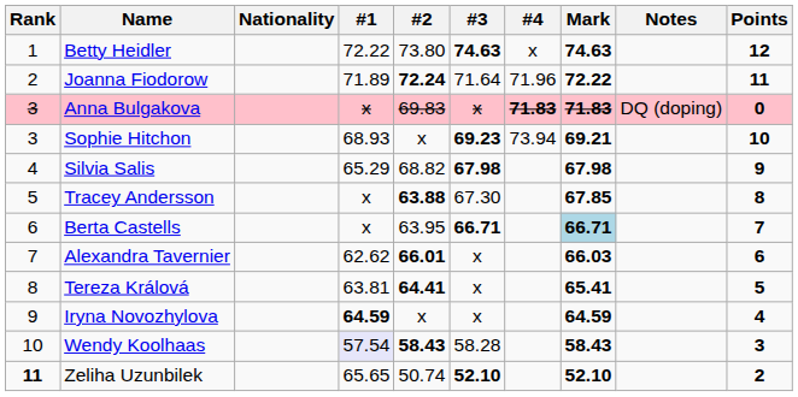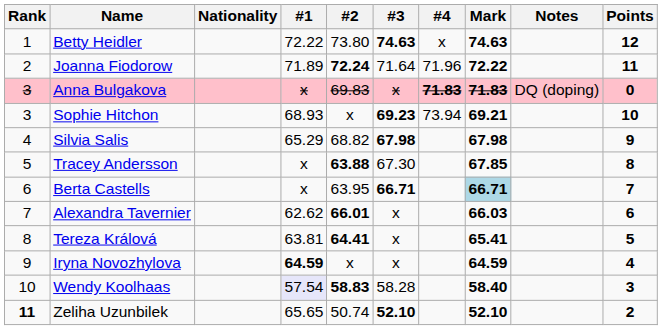Wendy Koolhaas | #2: 58.43 -> 58.83
Wendy Koolhaas | Mark: 58.43 -> 58.40
